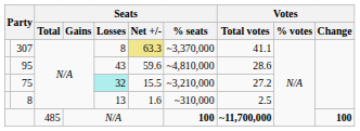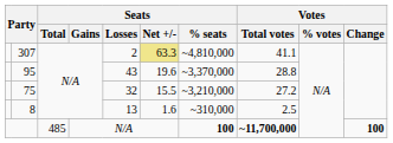307 | Seats / Losses: 8 -> 2
307 | Seats / % seats: ~3,370,000 -> ~4,810,000
95 | Seats / Net +/-: 59.6 -> 19.6
95 | Seats / % seats: ~4,810,000 -> ~3,370,000
95 | Votes / Total votes: 28.6 -> 28.8
75 | Seats / Losses: paleturquoise background -> no background
